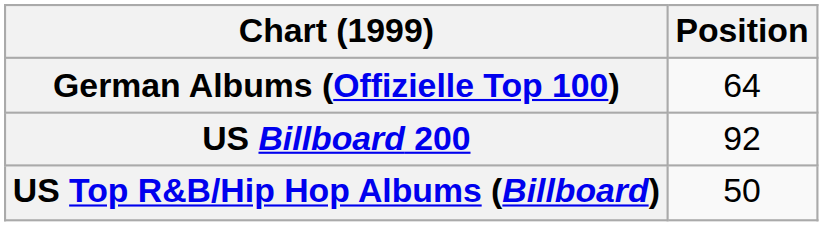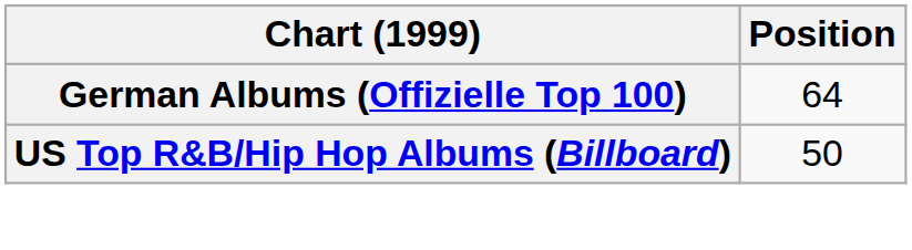- row: US Billboard 200 | 92
